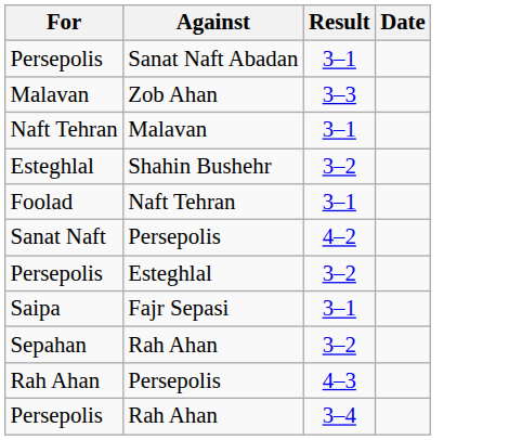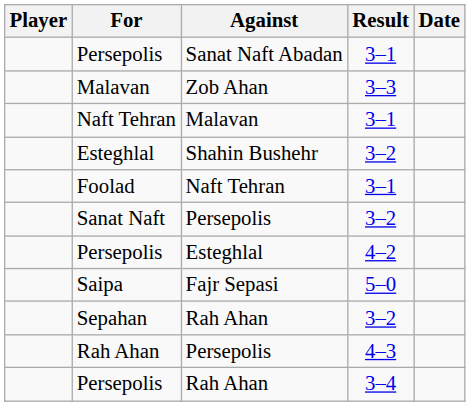+ column: Player
Sanat Naft | Result: 4–2 -> 3–2
Persepolis / Esteghlal | Result: 3–2 -> 4–2
Saipa | Result: 3–1 -> 5–0
